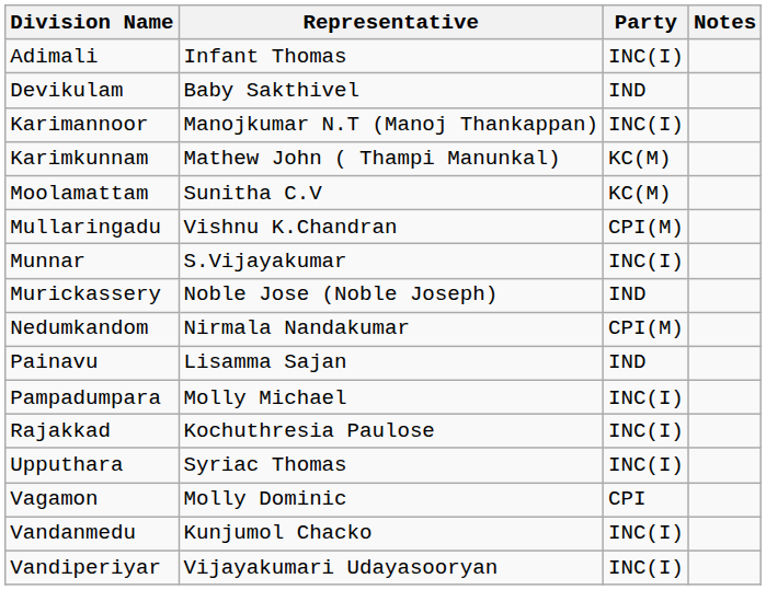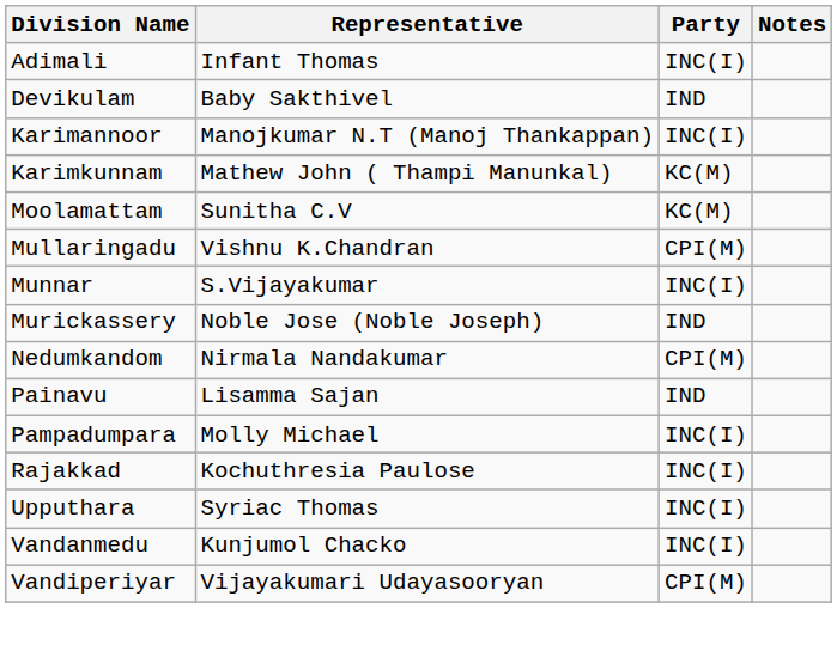- row: Vagamon | Molly Dominic | CPI
Vandiperiyar | Party: INC(I) -> CPI(M)
